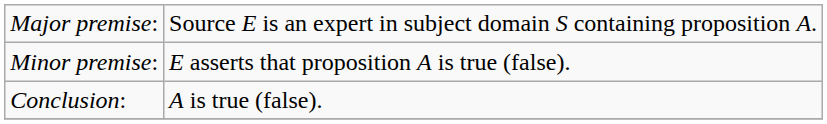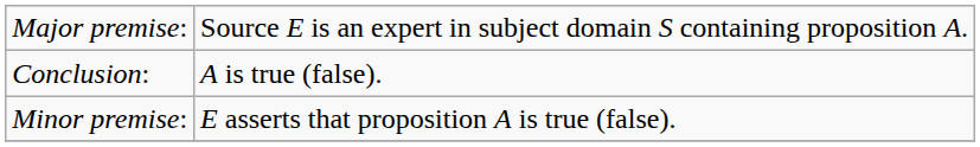rows swapped: Minor premise: <-> Conclusion:
